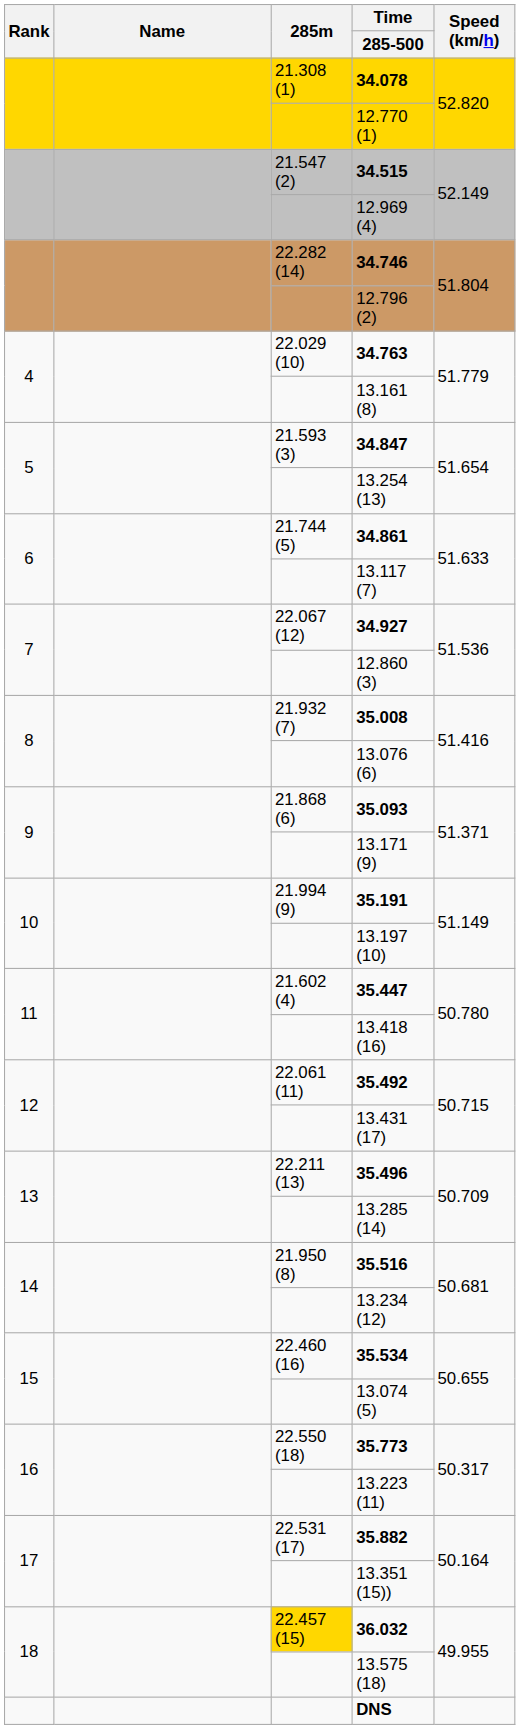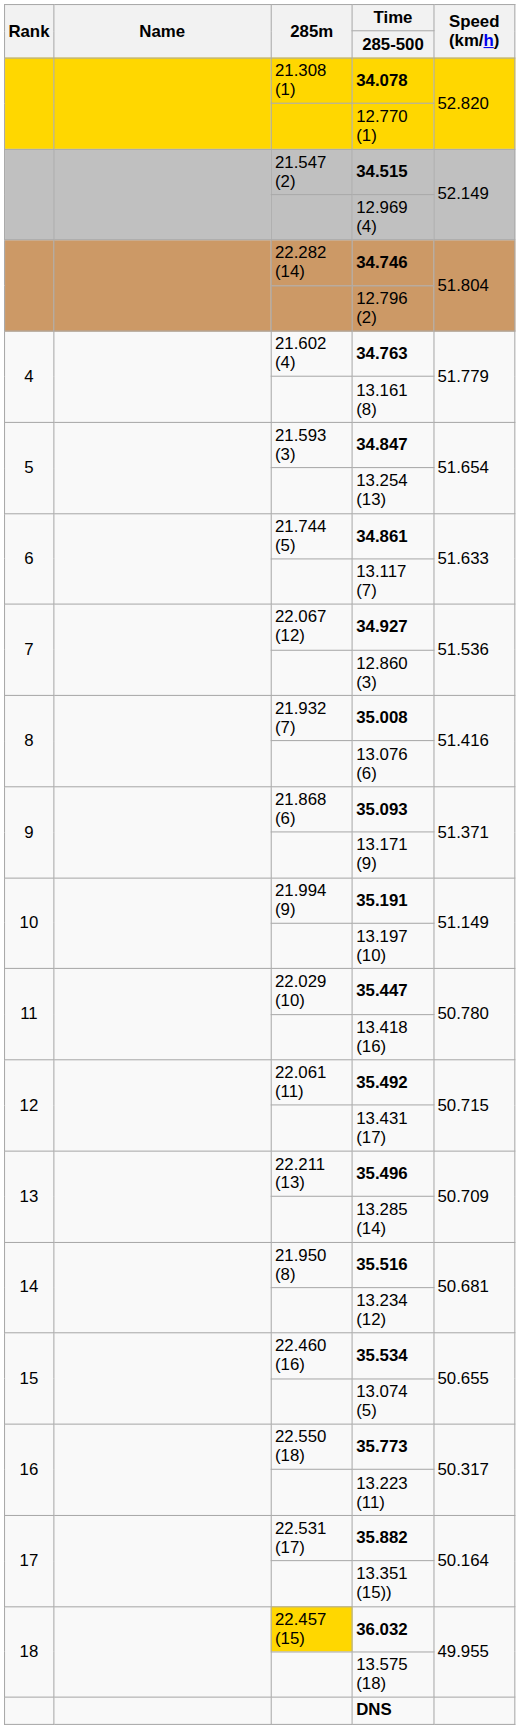34.763 | 285m: 22.029 (10) -> 21.602 (4)
35.447 | 285m: 21.602 (4) -> 22.029 (10)
